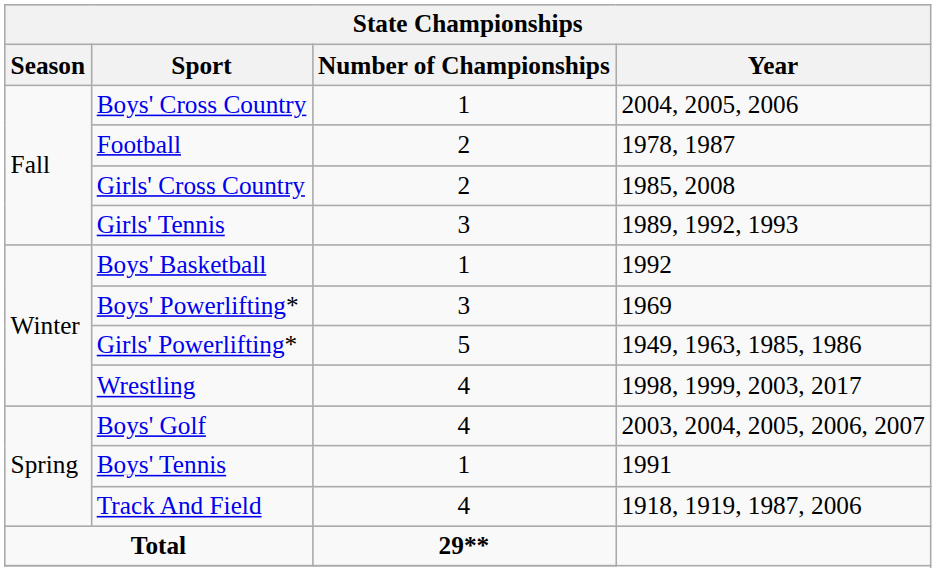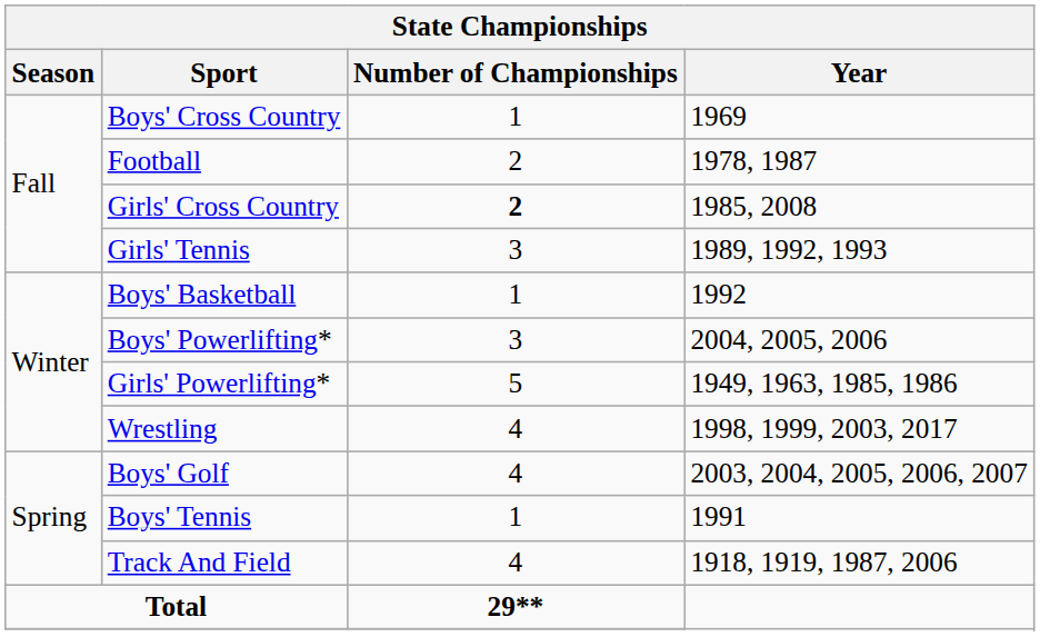Boys' Cross Country | Year: 2004, 2005, 2006 -> 1969
Girls' Cross Country | Number of Championships: normal -> bold
Boys' Powerlifting* | Year: 1969 -> 2004, 2005, 2006
